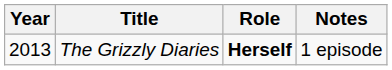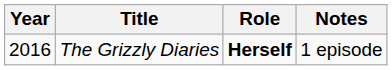The Grizzly Diaries | Year: 2013 -> 2016
